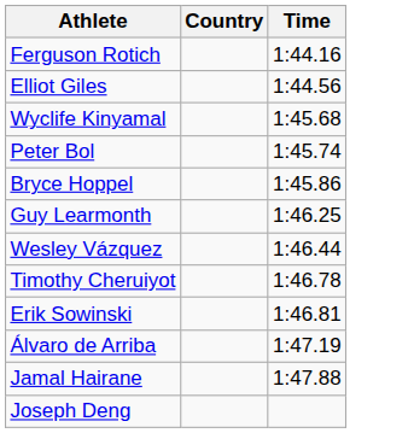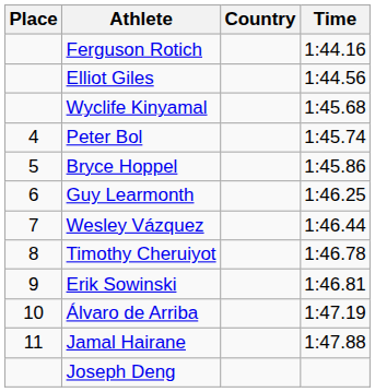+ column: Place | 4 | 5 | 6 | 7 | 8 | 9 | 10 | 11
